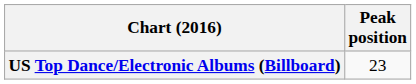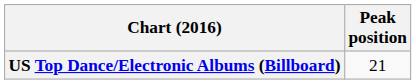US Top Dance/Electronic Albums (Billboard) | Peak position: 23 -> 21
